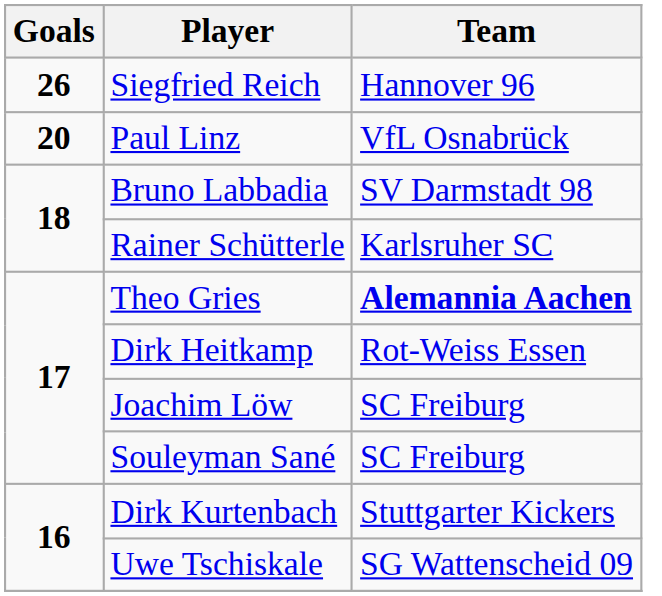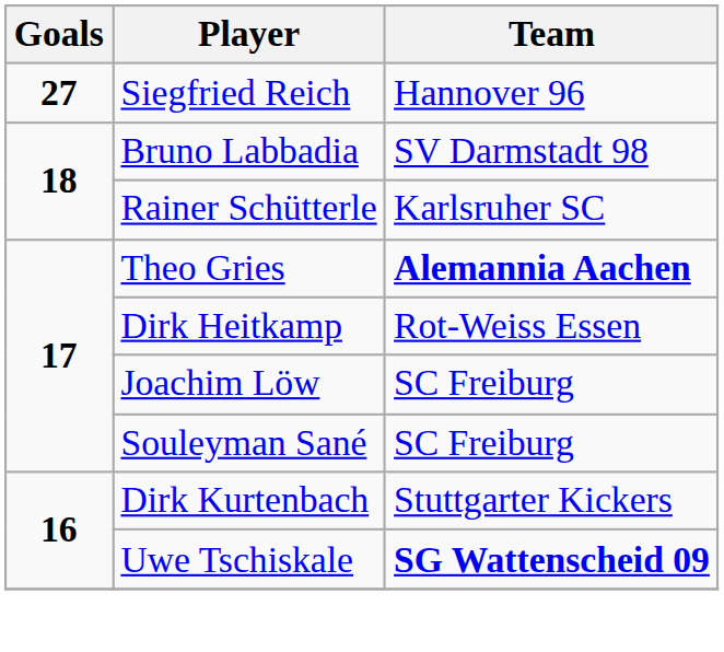Siegfried Reich | Goals: 26 -> 27
- row: 20 | Paul Linz | VfL Osnabrück
Uwe Tschiskale | Team: normal -> bold
